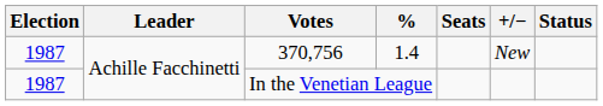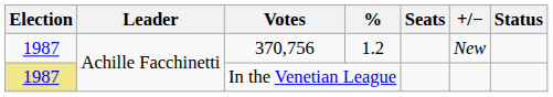370,756 | %: 1.4 -> 1.2
In the Venetian League | Election: no background -> khaki background
